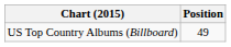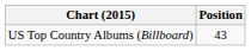US Top Country Albums (Billboard) | Position: 49 -> 43
